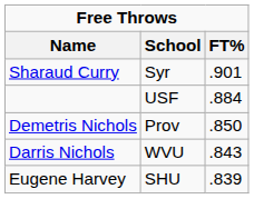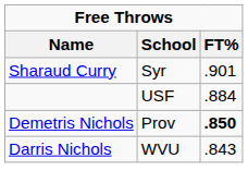Demetris Nichols | FT%: normal -> bold
- row: Eugene Harvey | SHU | .839
